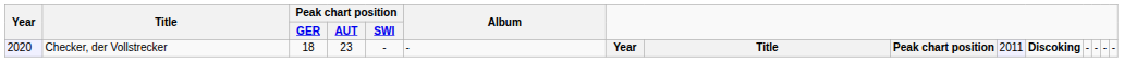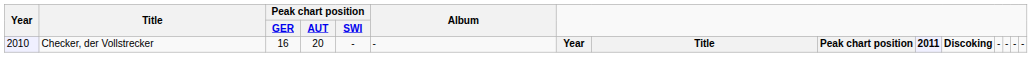Checker, der Vollstrecker | Year: 2020 -> 2010
Checker, der Vollstrecker | Peak chart position / GER: 18 -> 16
Checker, der Vollstrecker | Peak chart position / AUT: 23 -> 20
Checker, der Vollstrecker | column 12: normal -> bold
